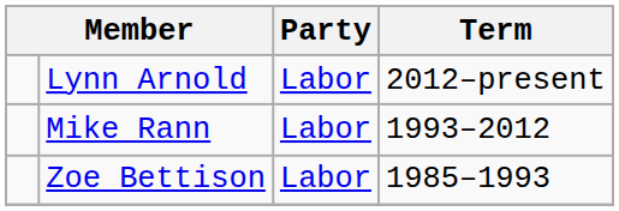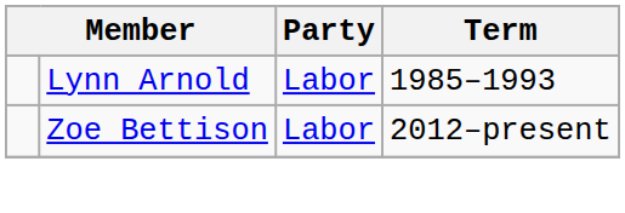Lynn Arnold | Term: 2012–present -> 1985–1993
- row: Mike Rann | Labor | 1993–2012
Zoe Bettison | Term: 1985–1993 -> 2012–present
